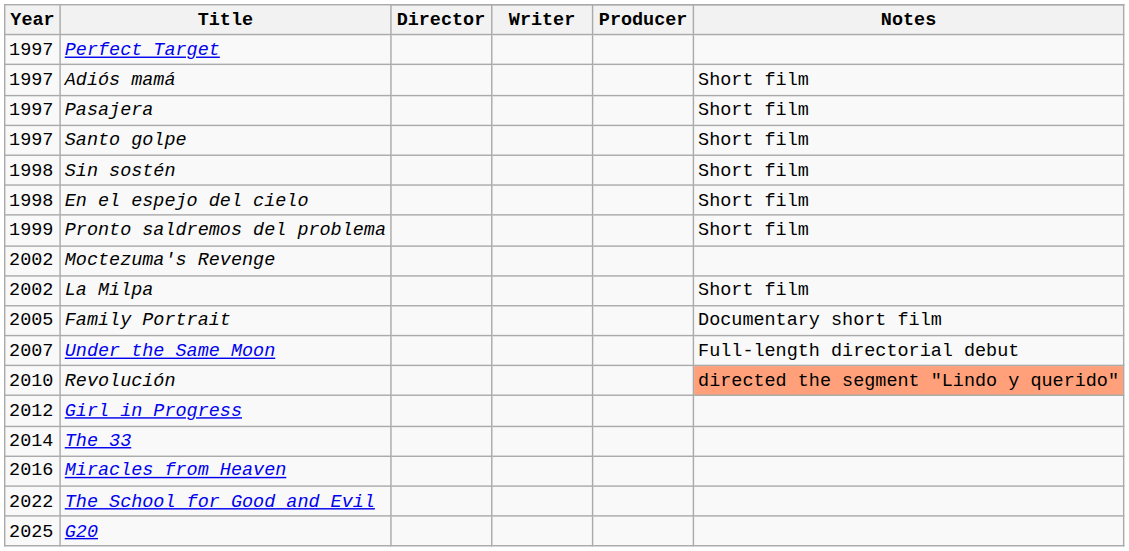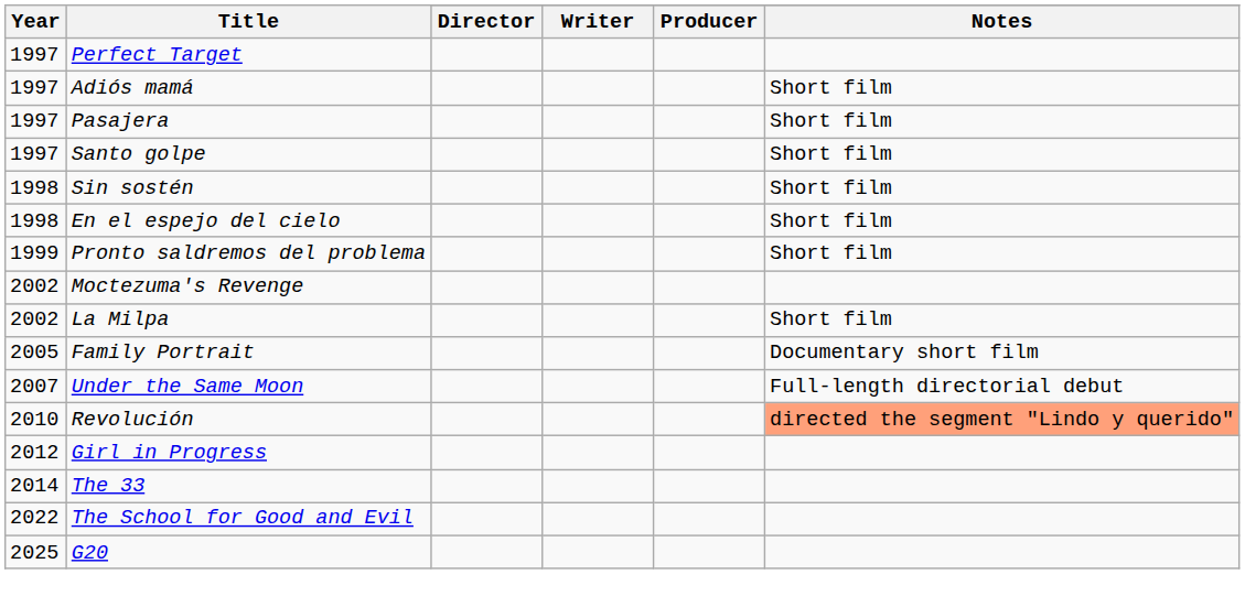- row: 2016 | Miracles from Heaven
